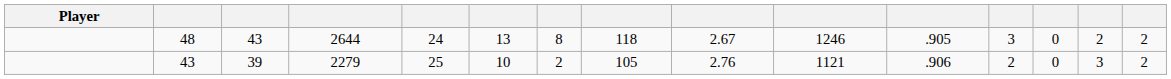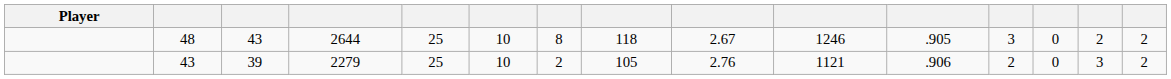48 | column 5: 24 -> 25
48 | column 6: 13 -> 10
